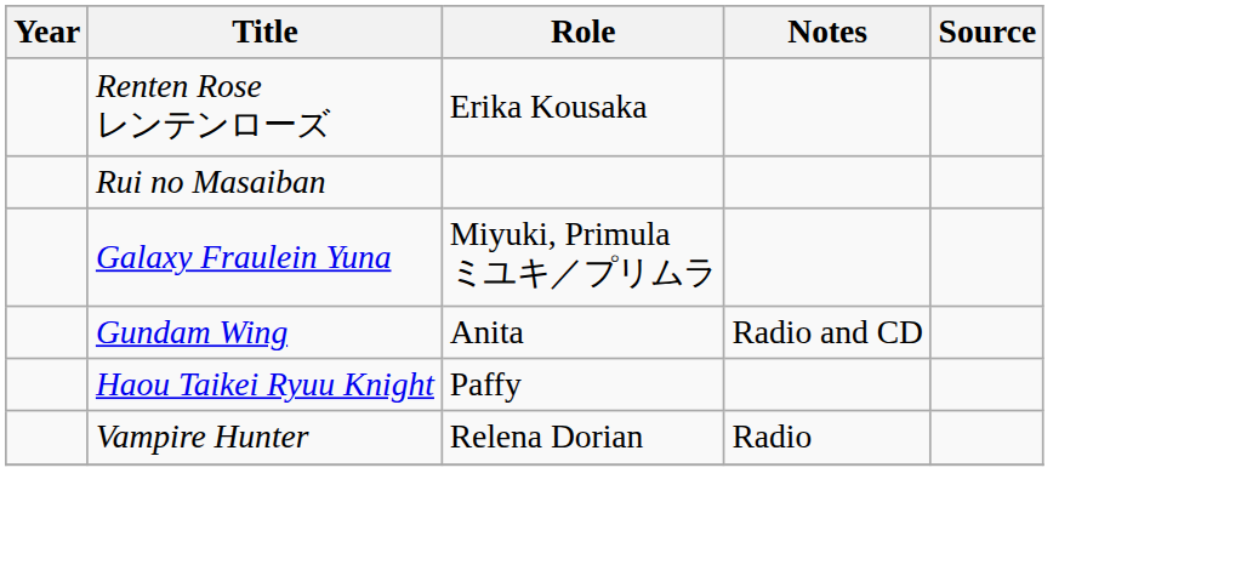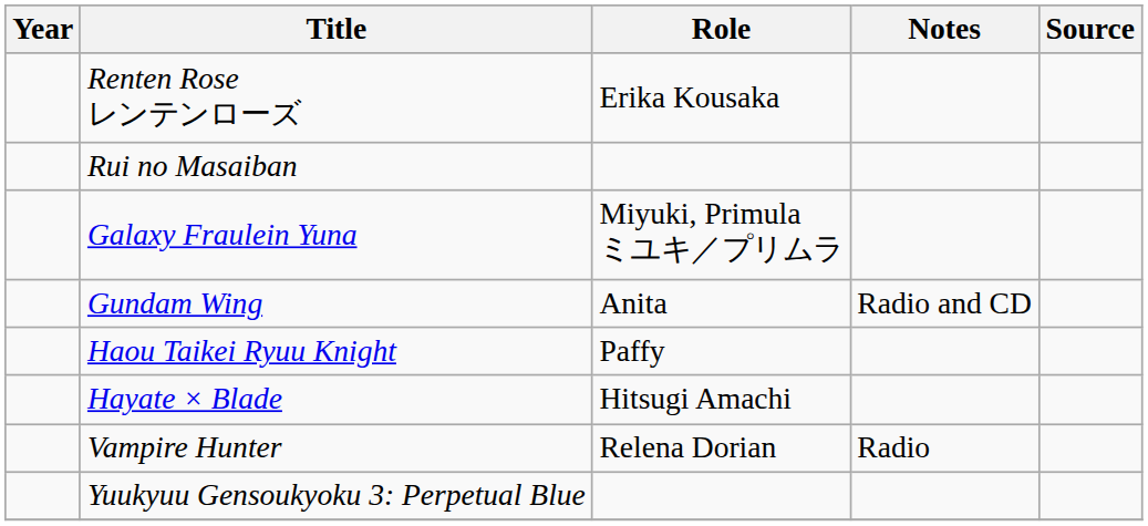+ row: Hayate × Blade | Hitsugi Amachi
+ row: Yuukyuu Gensoukyoku 3: Perpetual Blue
